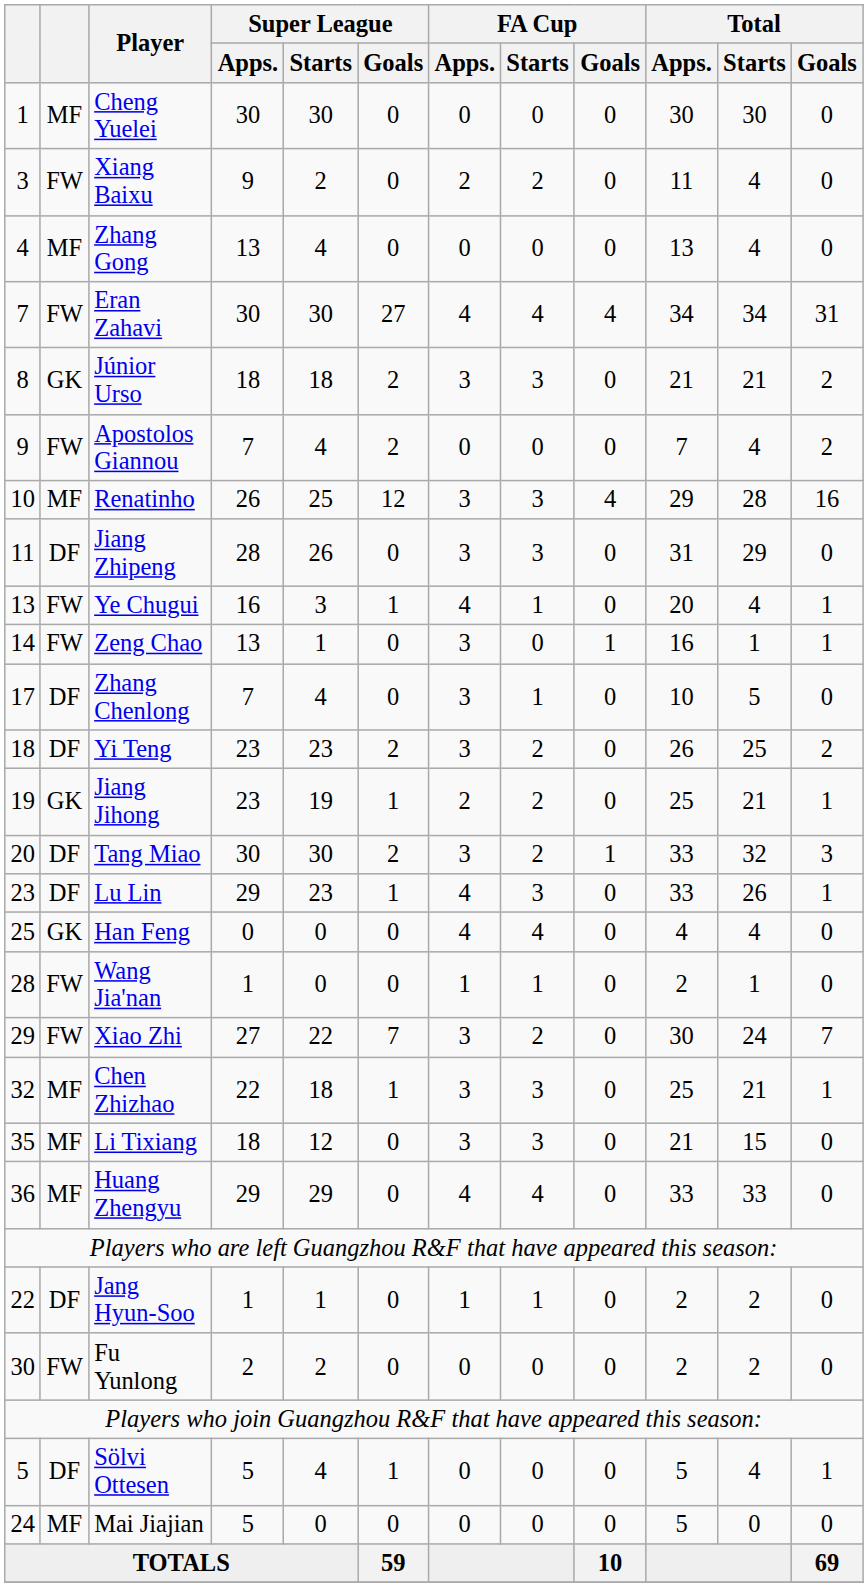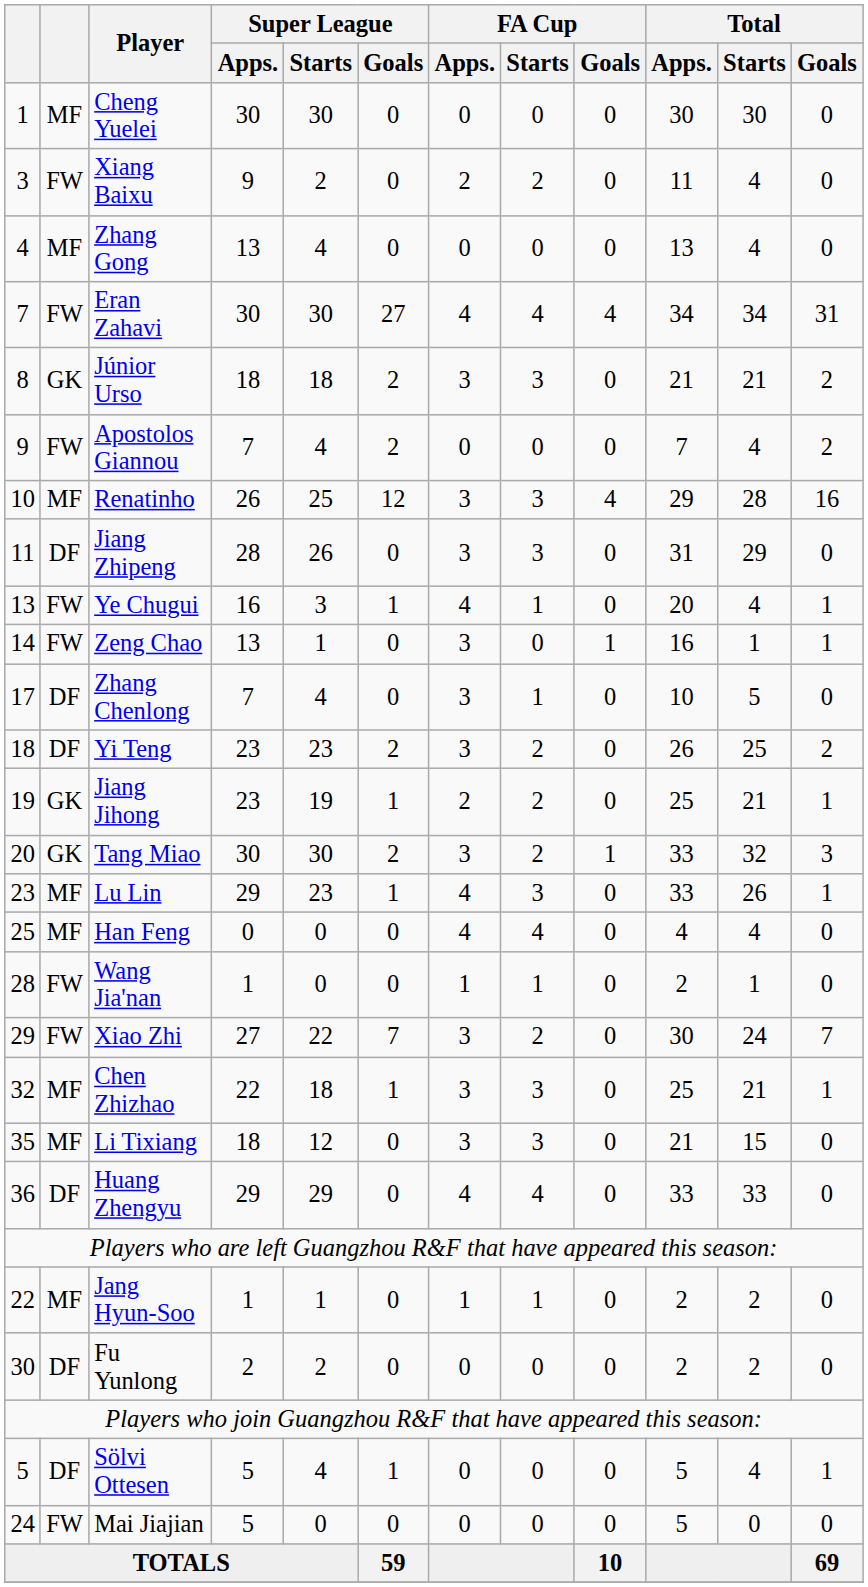Tang Miao | column 2: DF -> GK
Lu Lin | column 2: DF -> MF
Han Feng | column 2: GK -> MF
Huang Zhengyu | column 2: MF -> DF
Jang Hyun-Soo | column 2: DF -> MF
Fu Yunlong | column 2: FW -> DF
Mai Jiajian | column 2: MF -> FW
